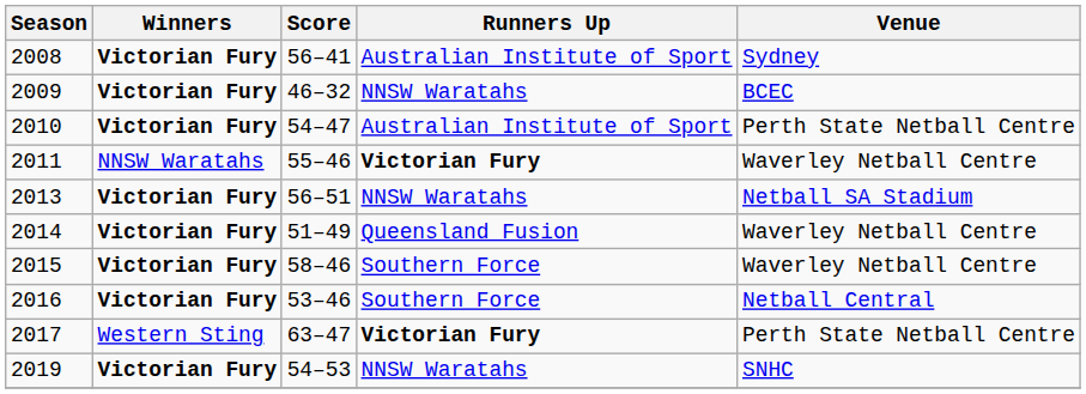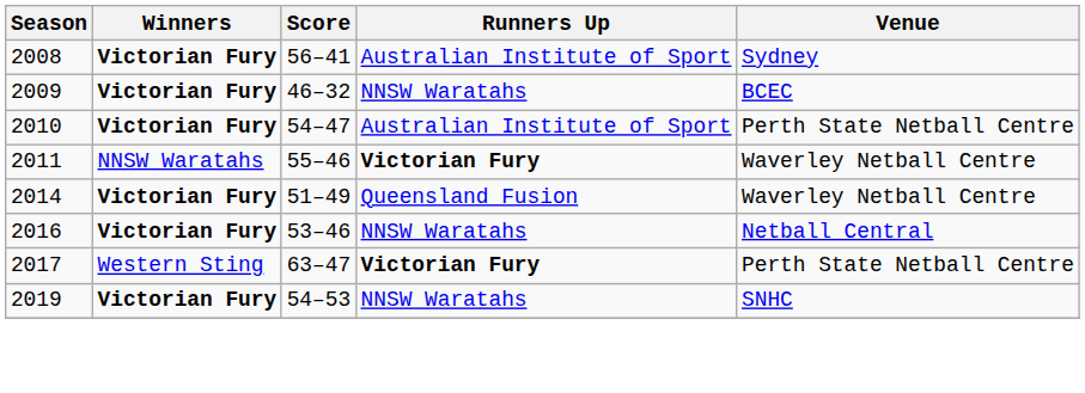- row: 2013 | Victorian Fury | 56–51 | NNSW Waratahs | Netball SA Stadium
- row: 2015 | Victorian Fury | 58–46 | Southern Force | Waverley Netball Centre
2016 | Runners Up: Southern Force -> NNSW Waratahs
